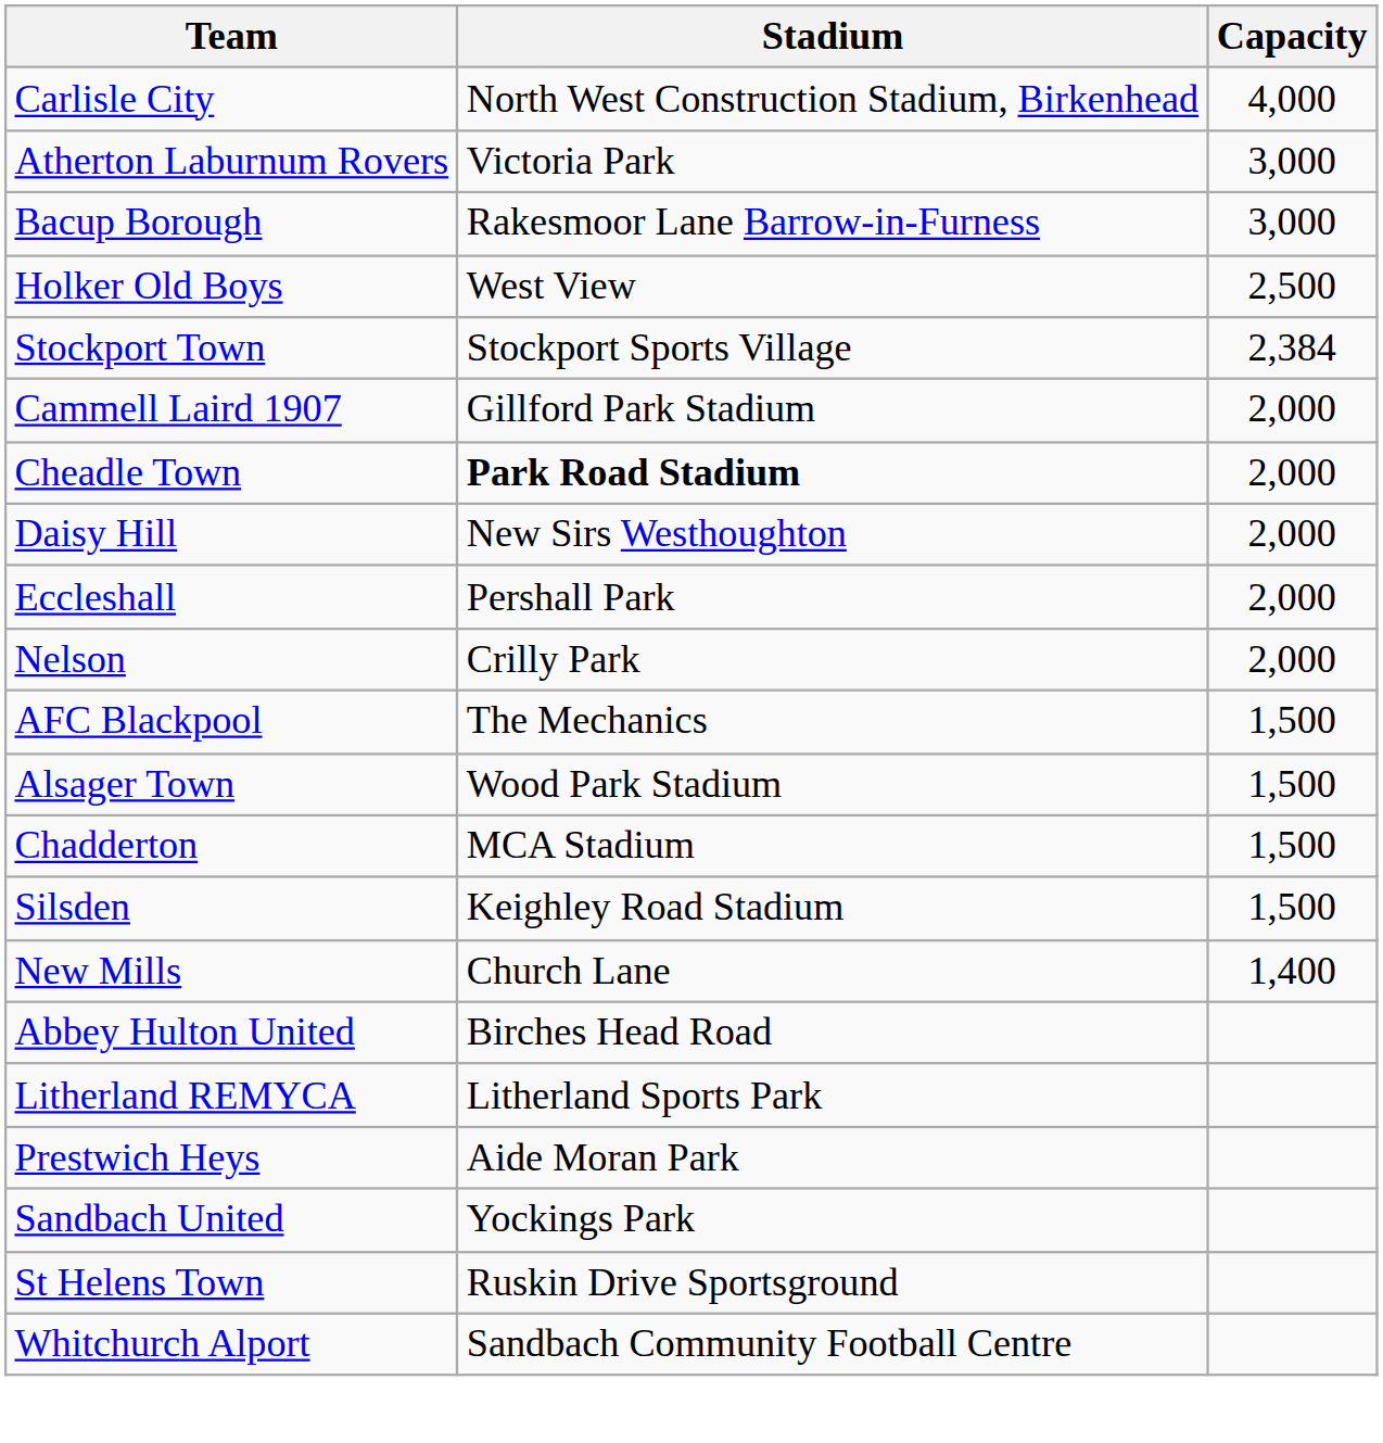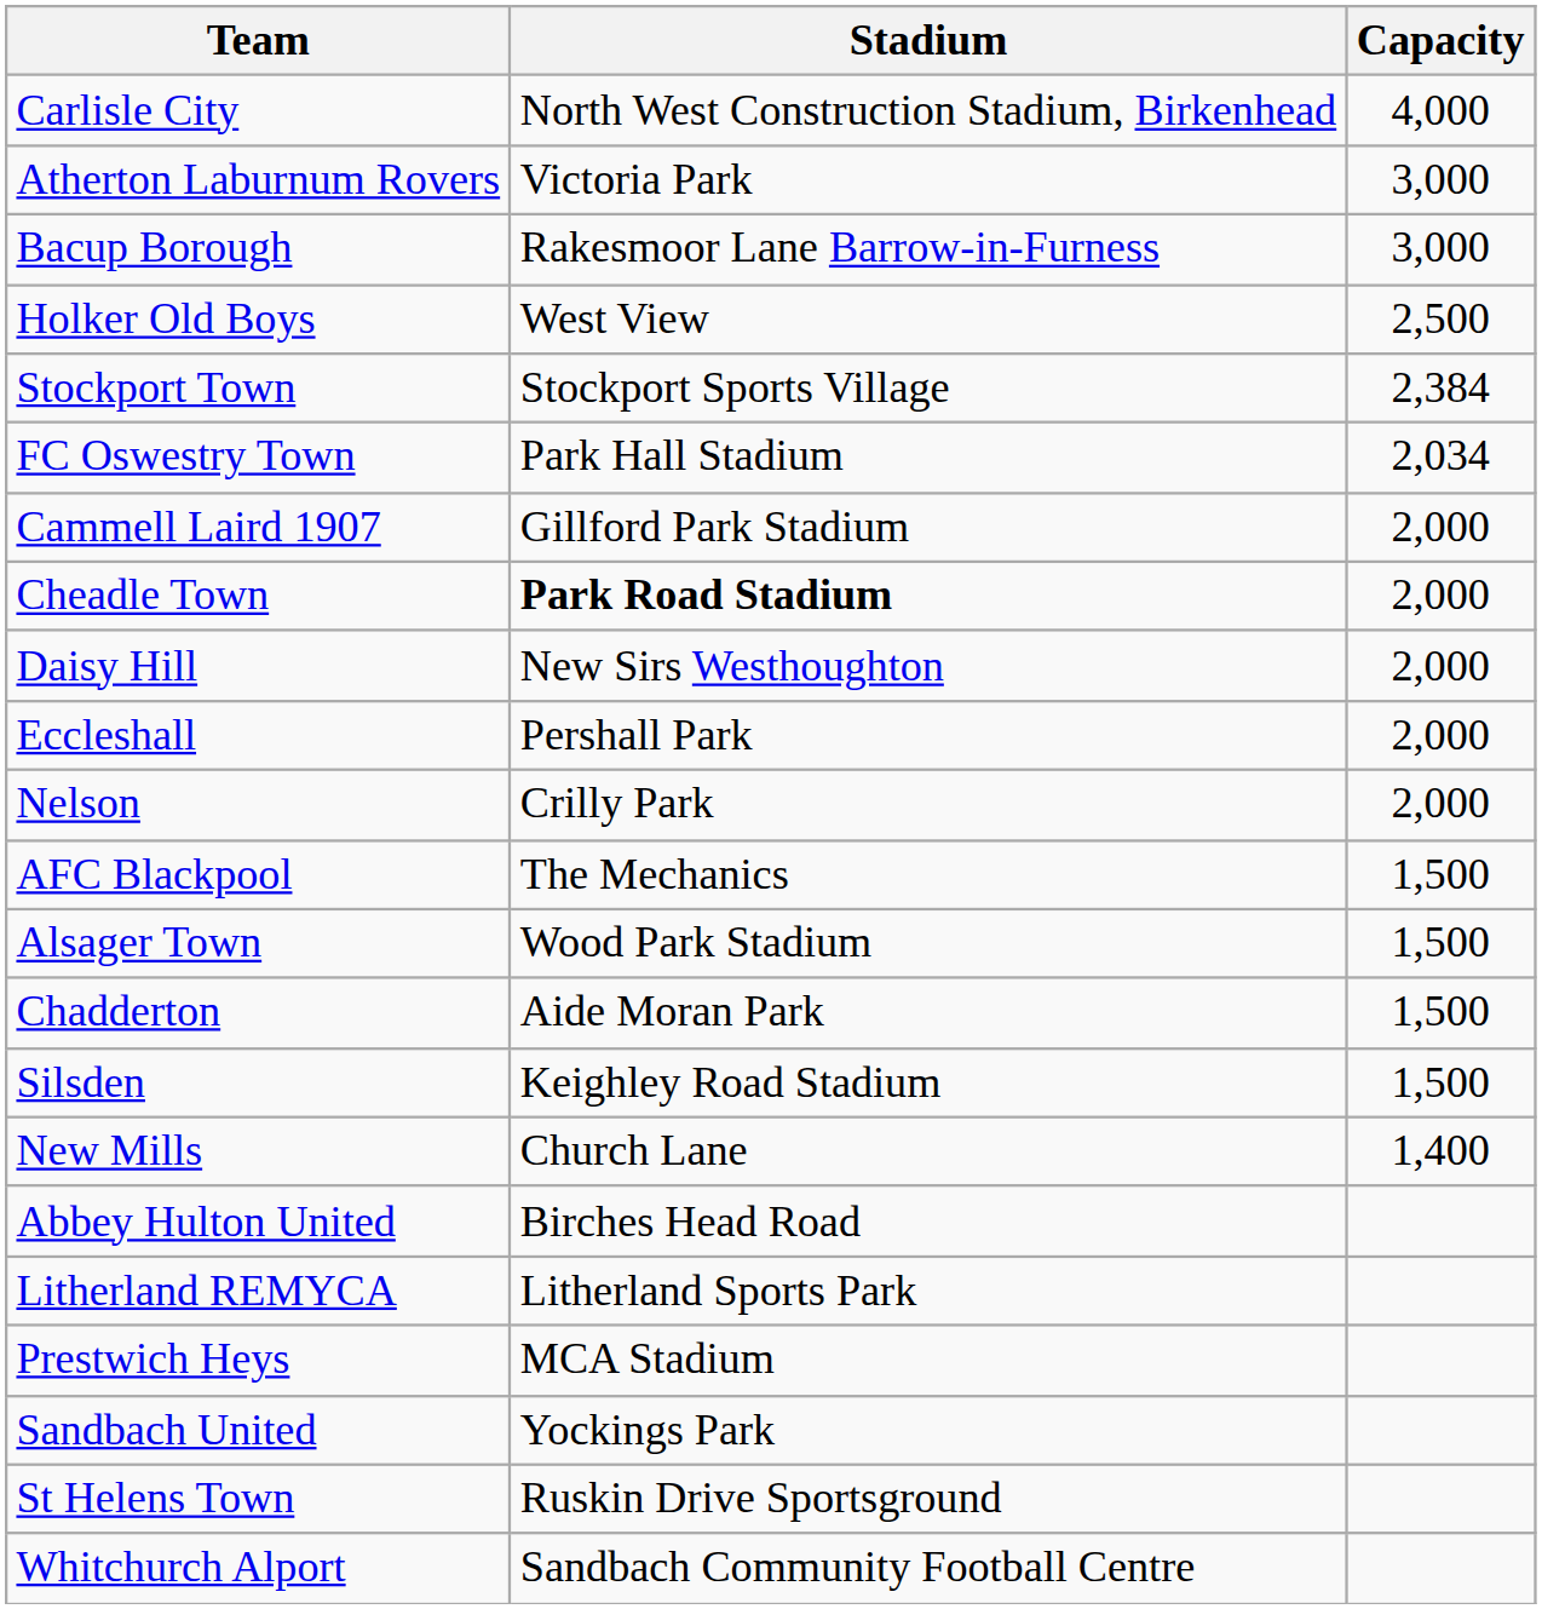+ row: FC Oswestry Town | Park Hall Stadium | 2,034
Chadderton | Stadium: MCA Stadium -> Aide Moran Park
Prestwich Heys | Stadium: Aide Moran Park -> MCA Stadium
